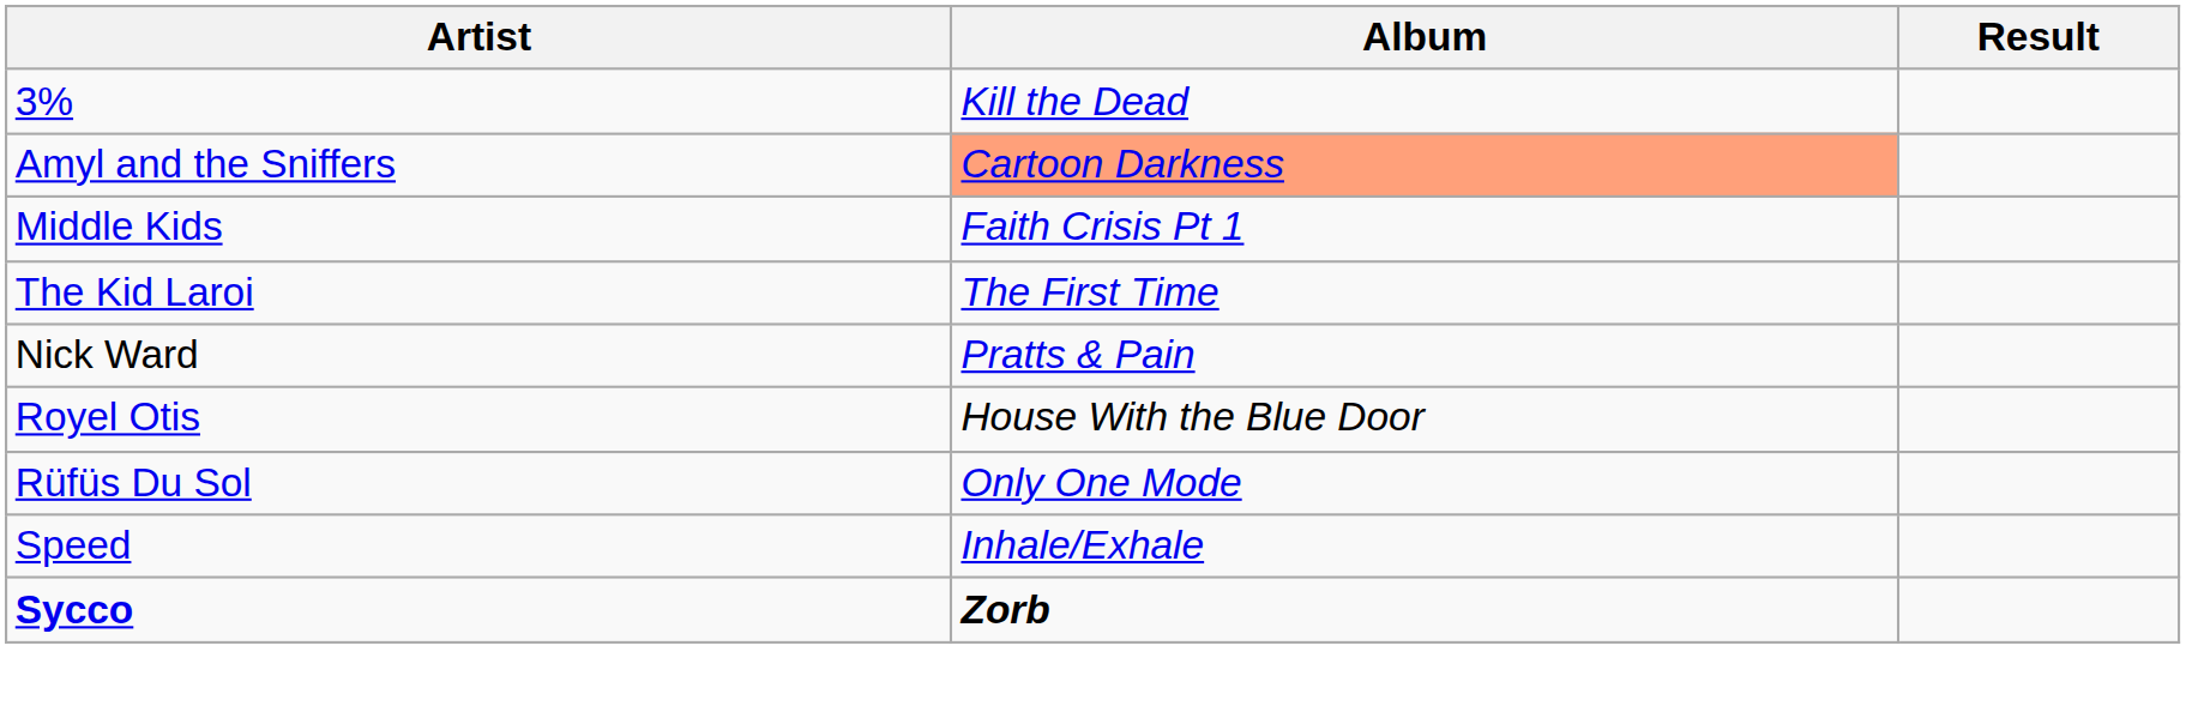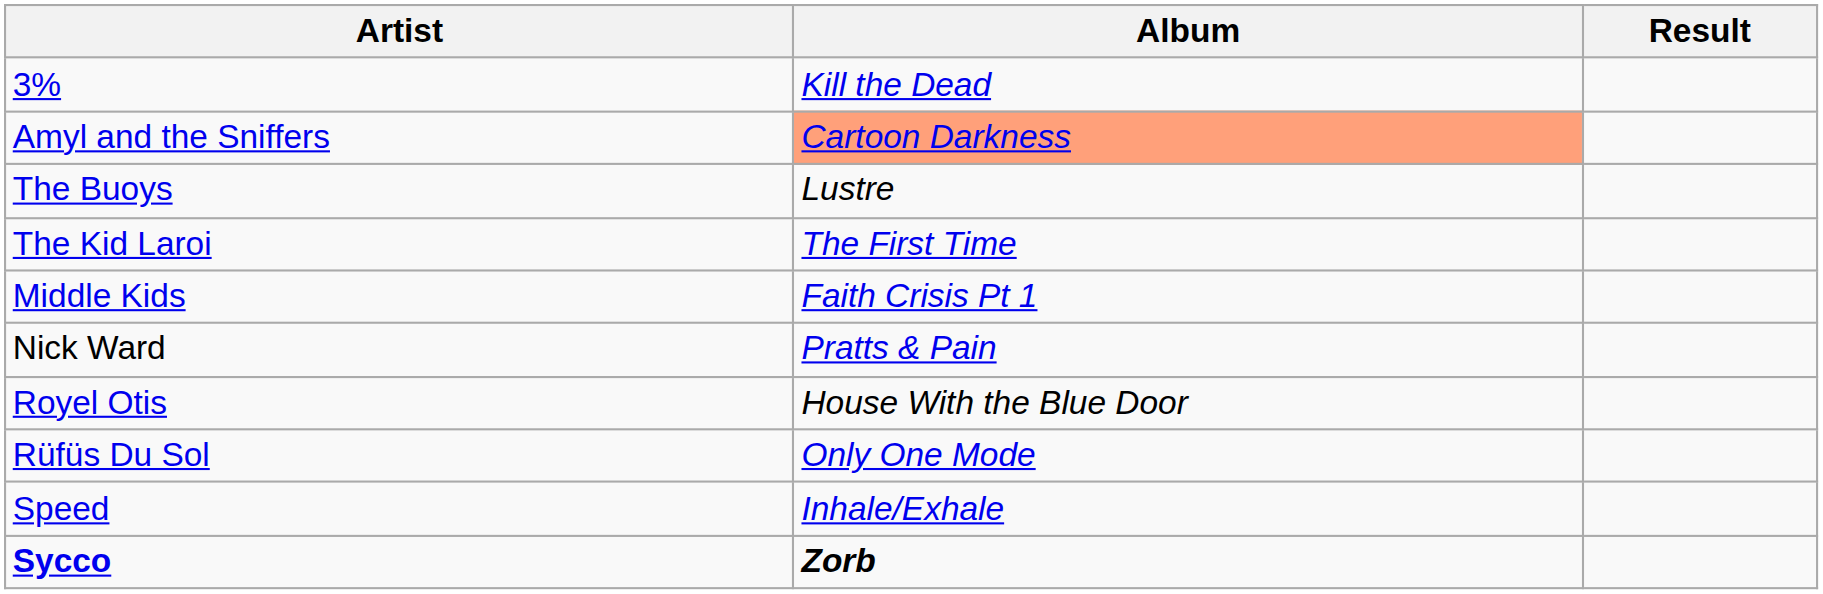+ row: The Buoys | Lustre
rows swapped: The Kid Laroi <-> Middle Kids
